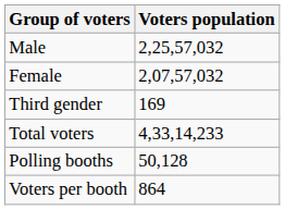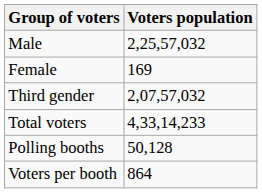Female | Voters population: 2,07,57,032 -> 169
Third gender | Voters population: 169 -> 2,07,57,032
